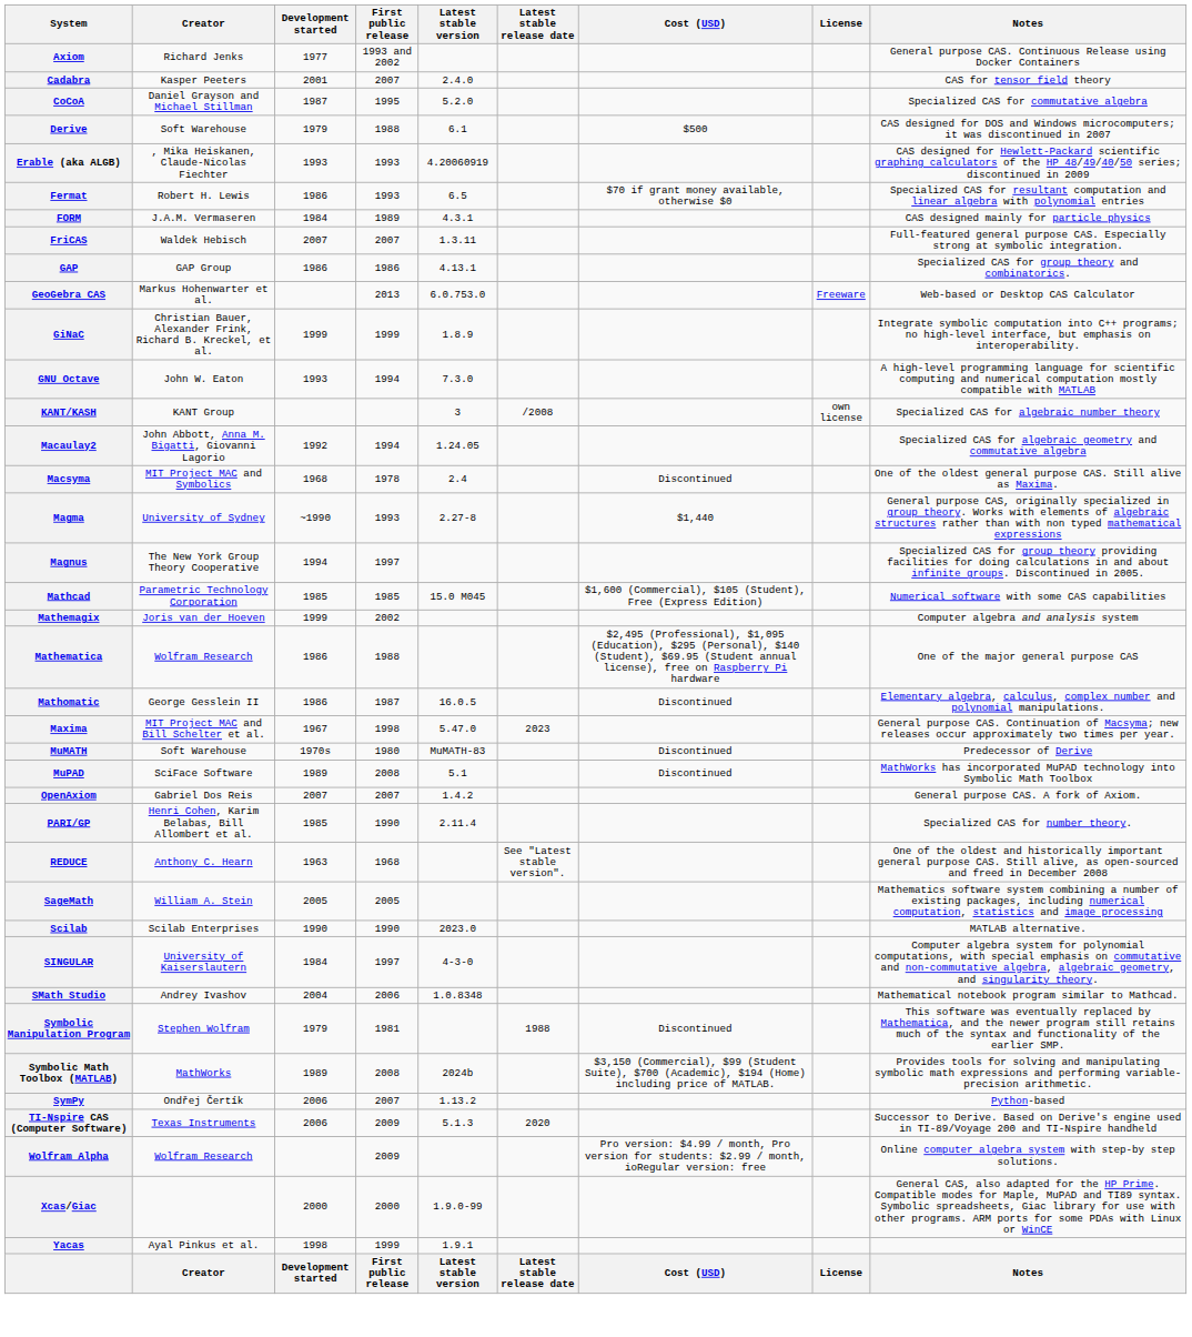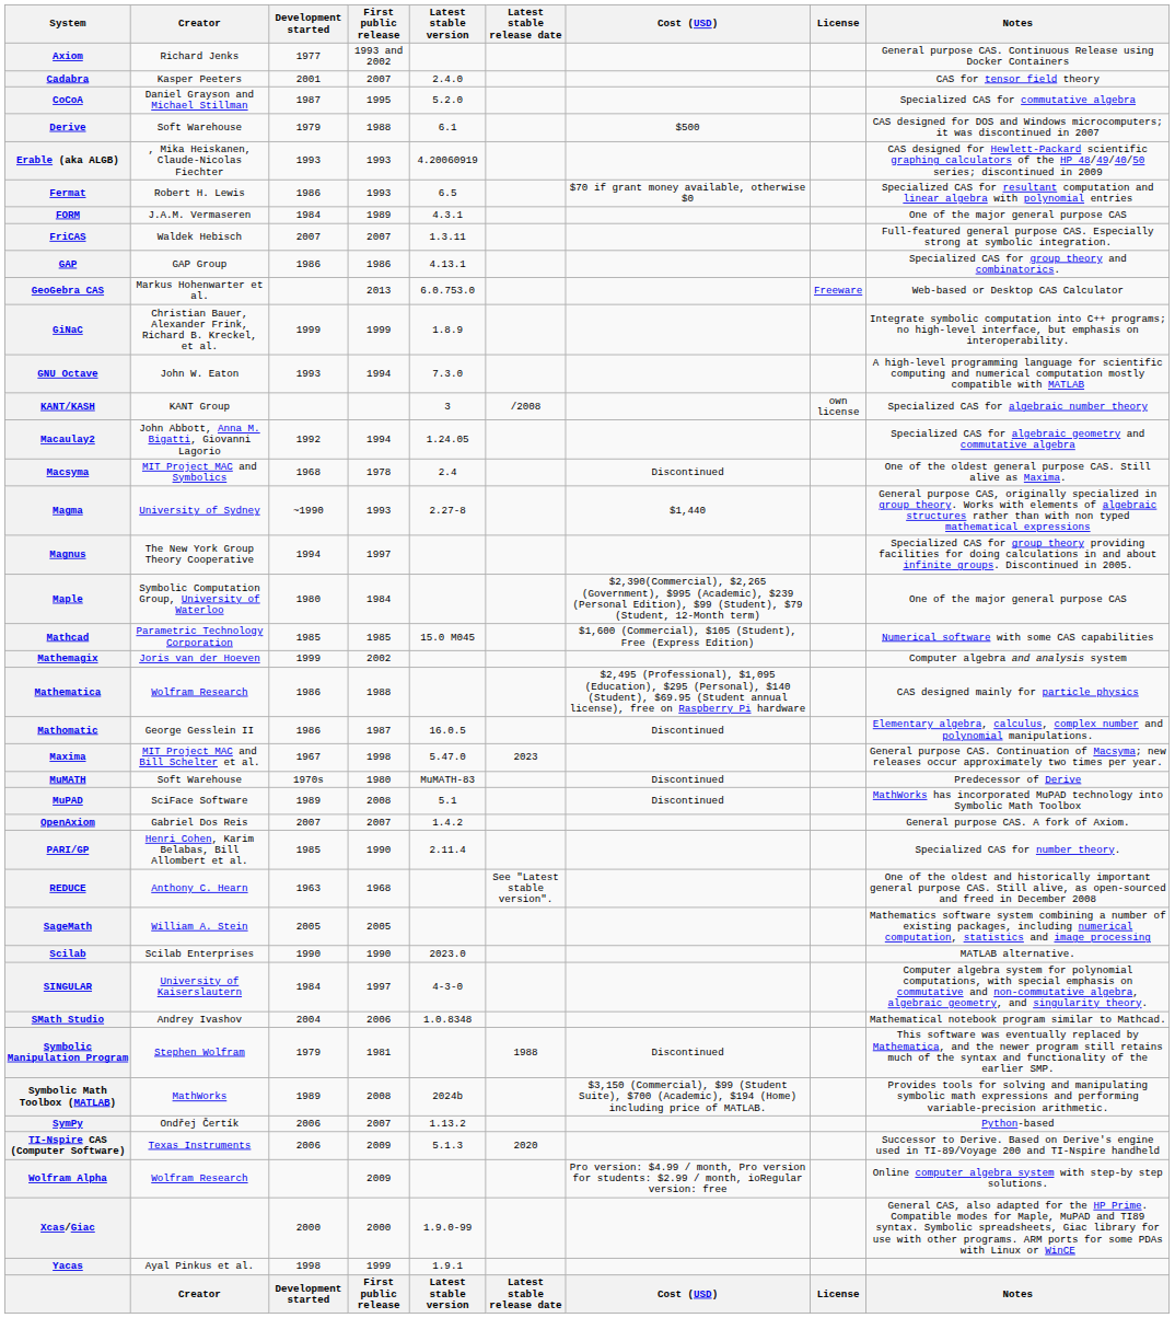FORM | Notes: CAS designed mainly for particle physics -> One of the major general purpose CAS
+ row: Maple | Symbolic Computation Group, University of Waterloo | 1980 | 1984 | $2,390(Commercial), $2,265 (Government), $995 (Academic), $239 (Personal Edition), $99 (Student), $79 (Student, 12-Month term) | One of the major general purpose CAS
Mathematica | Notes: One of the major general purpose CAS -> CAS designed mainly for particle physics
